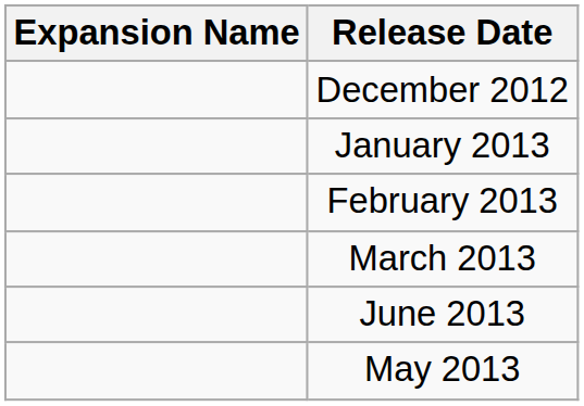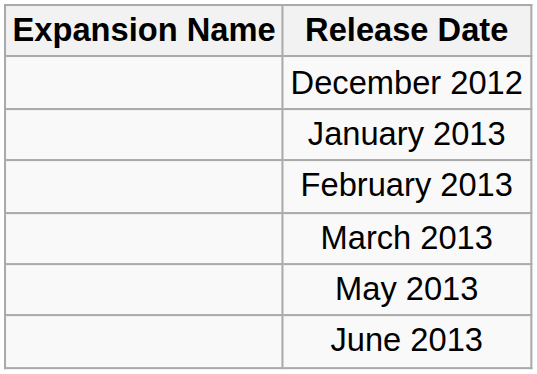rows swapped: May 2013 <-> June 2013
